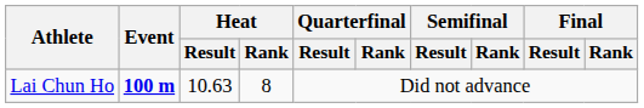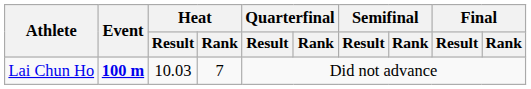Lai Chun Ho | Heat / Result: 10.63 -> 10.03
Lai Chun Ho | Heat / Rank: 8 -> 7
